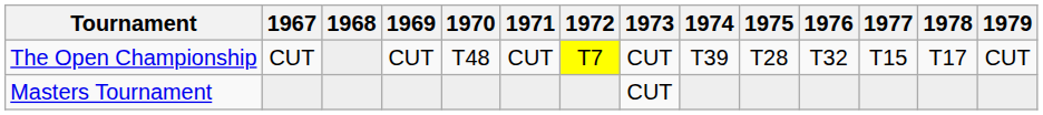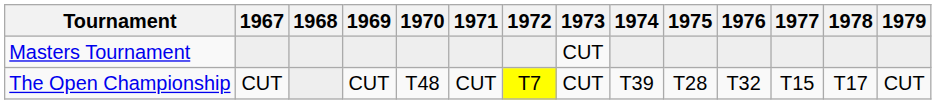rows swapped: Masters Tournament <-> The Open Championship
